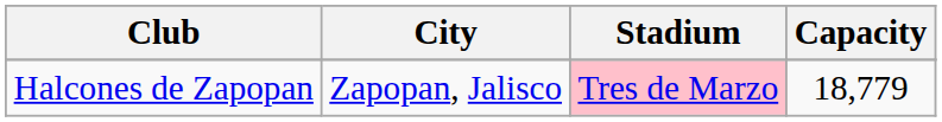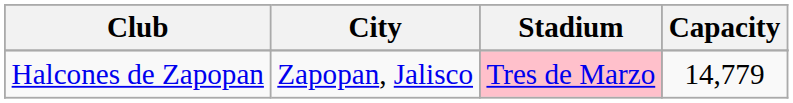Halcones de Zapopan | Capacity: 18,779 -> 14,779
